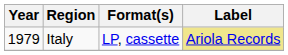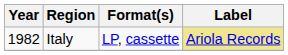Italy | Year: 1979 -> 1982
